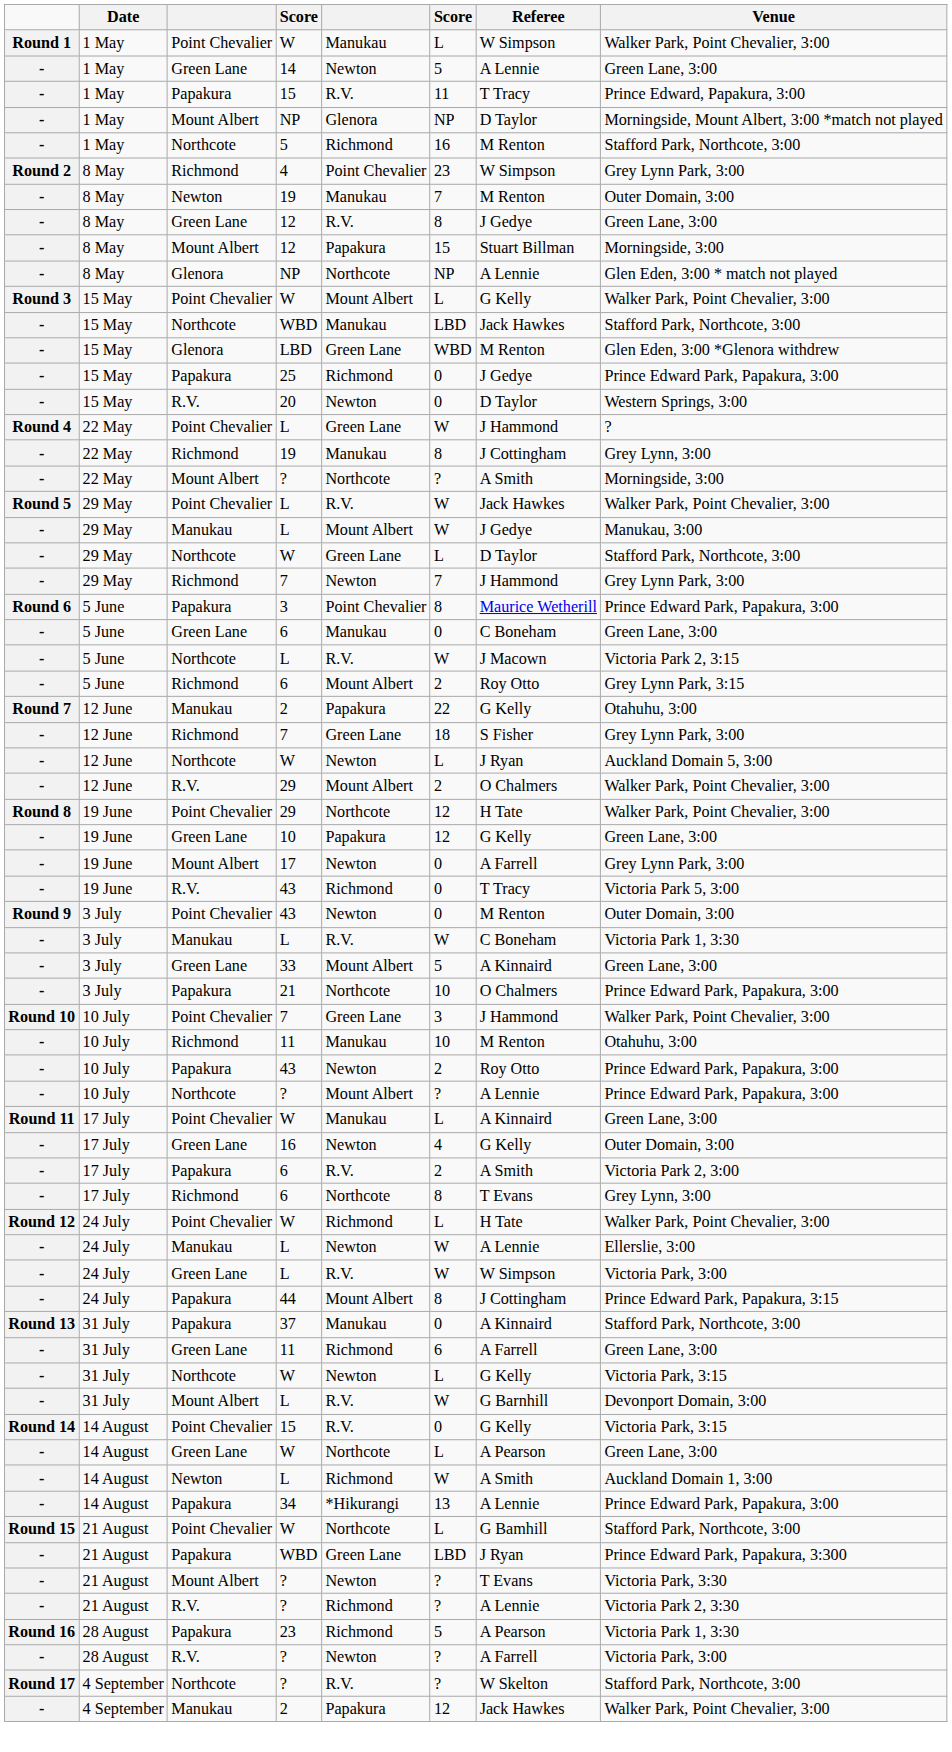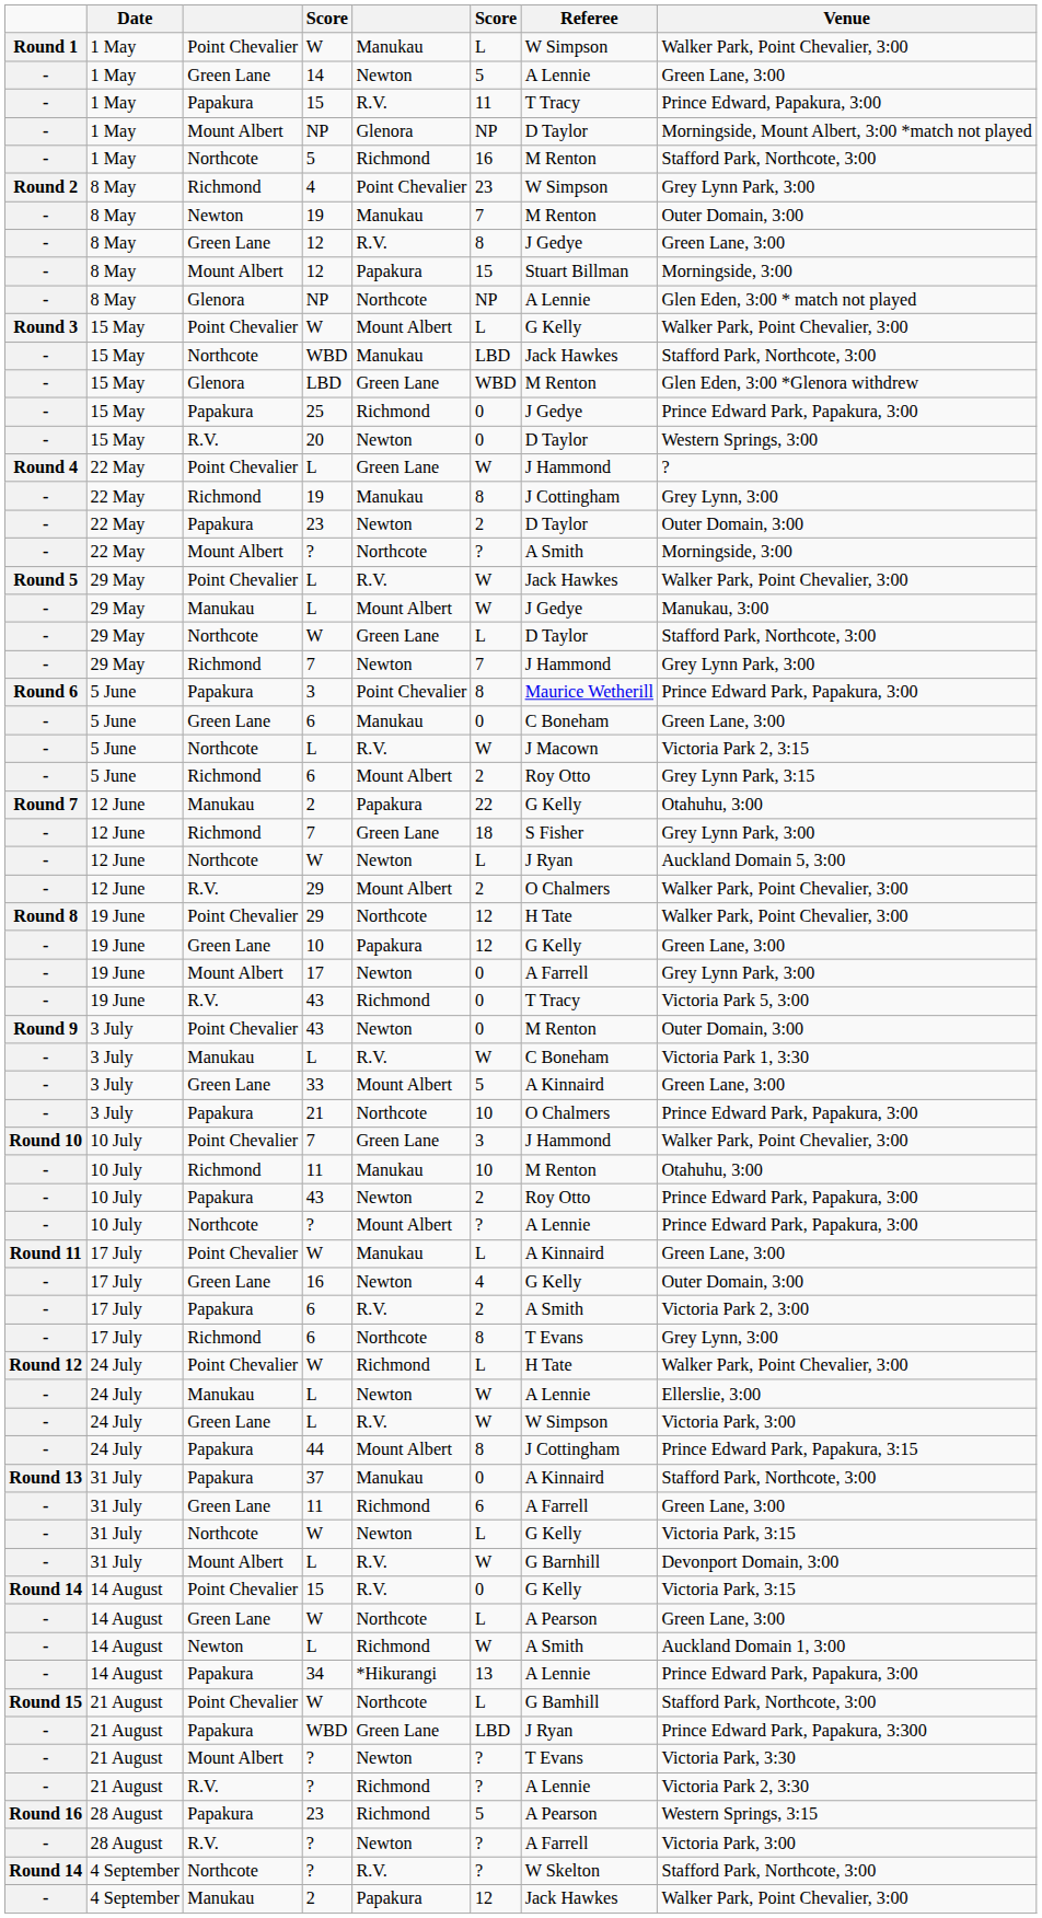+ row: - | 22 May | Papakura | 23 | Newton | 2 | D Taylor | Outer Domain, 3:00
28 August / 23 | Venue: Victoria Park 1, 3:30 -> Western Springs, 3:15
4 September / ? | column 1: Round 17 -> Round 14
